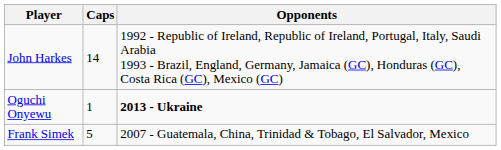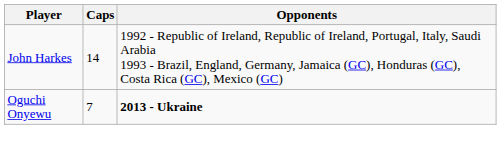Oguchi Onyewu | Caps: 1 -> 7
- row: Frank Simek | 5 | 2007 - Guatemala, China, Trinidad & Tobago, El Salvador, Mexico
